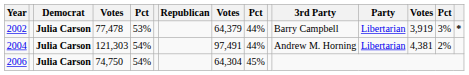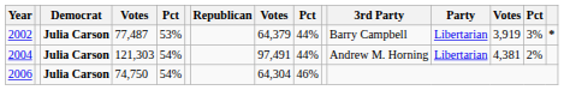2002 | column 4: 77,478 -> 77,487
2006 | column 9: 45% -> 46%
